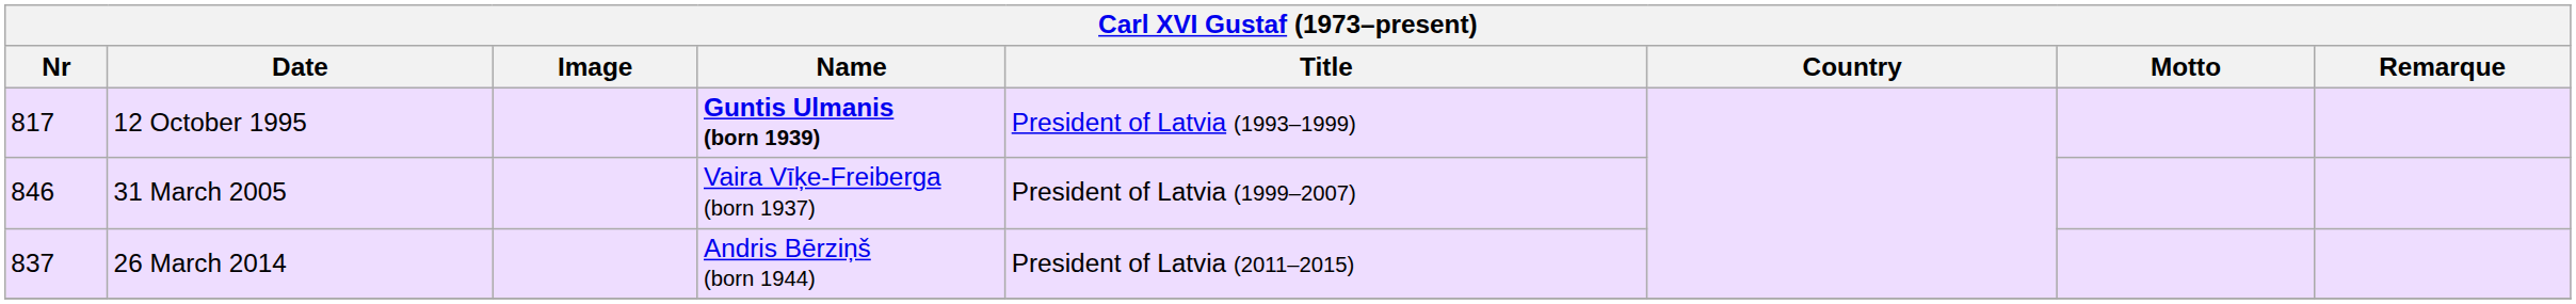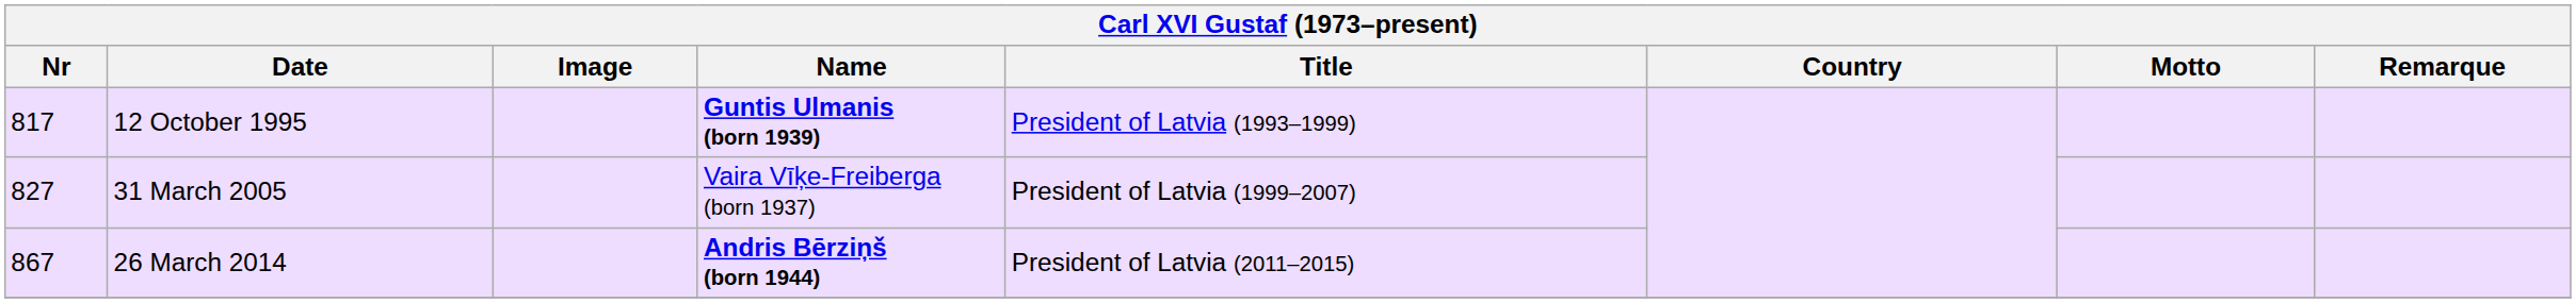31 March 2005 | Nr: 846 -> 827
26 March 2014 | Nr: 837 -> 867
26 March 2014 | Name: normal -> bold
